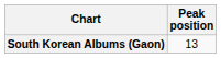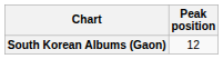South Korean Albums (Gaon) | Peak position: 13 -> 12
